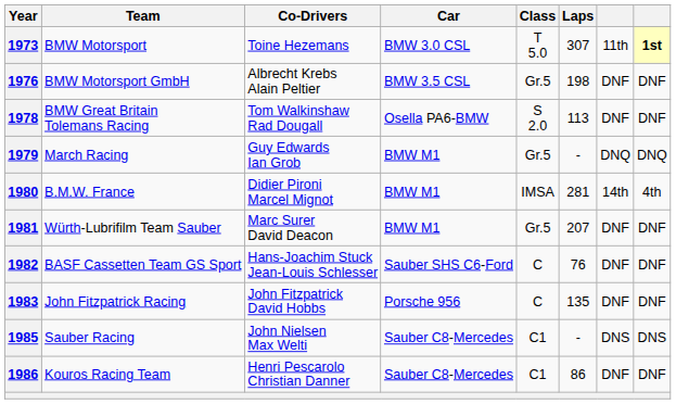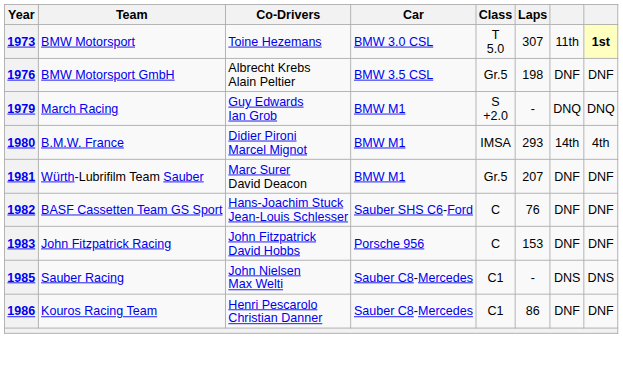- row: 1978 | BMW Great Britain Tolemans Racing | Tom Walkinshaw Rad Dougall | Osella PA6-BMW | S 2.0 | 113 | DNF | DNF
1979 | Class: Gr.5 -> S +2.0
1980 | Laps: 281 -> 293
1983 | Laps: 135 -> 153
